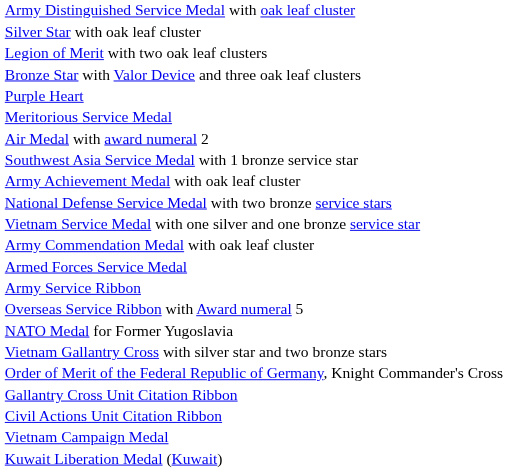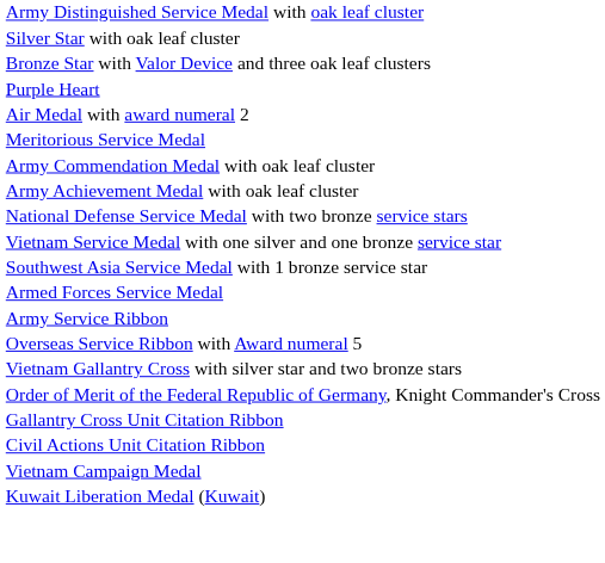- row: Legion of Merit with two oak leaf clusters
rows swapped: Meritorious Service Medal <-> Air Medal with award numeral 2
rows swapped: Army Commendation Medal with oak leaf cluster <-> Southwest Asia Service Medal with 1 bronze service star
- row: NATO Medal for Former Yugoslavia
